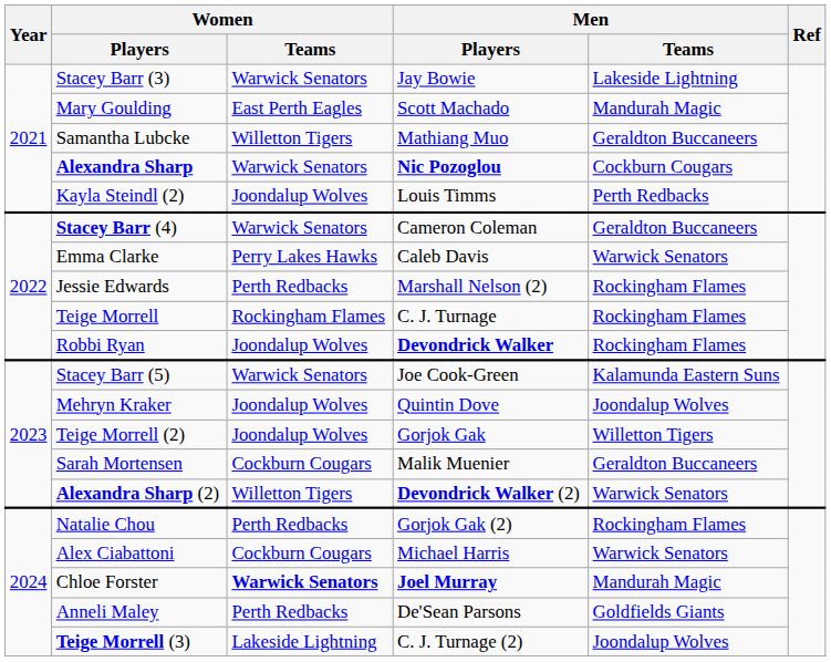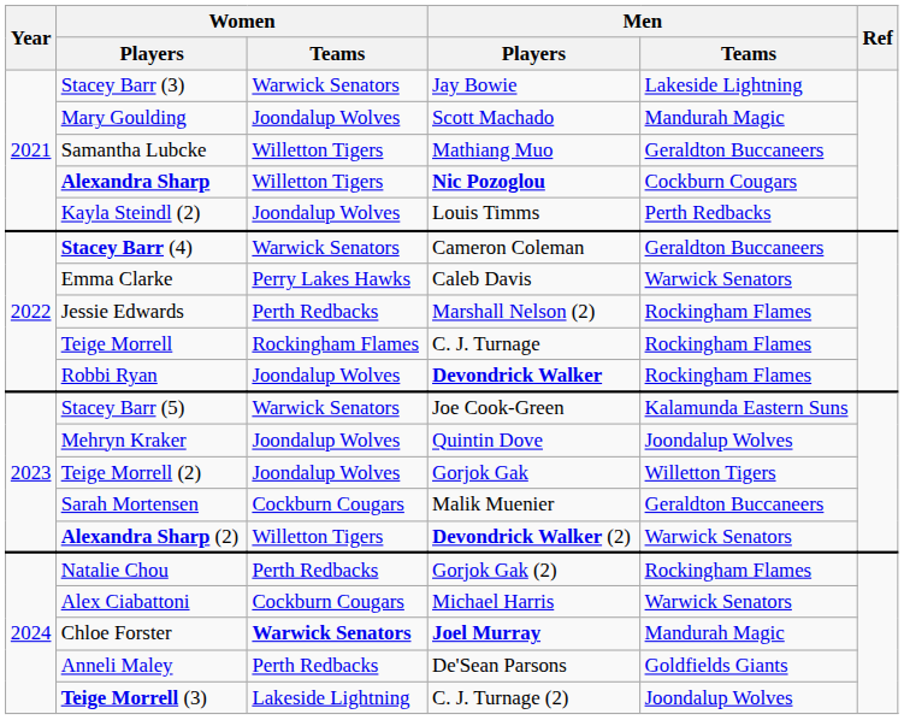Mary Goulding | Women / Teams: East Perth Eagles -> Joondalup Wolves
Alexandra Sharp | Women / Teams: Warwick Senators -> Willetton Tigers
